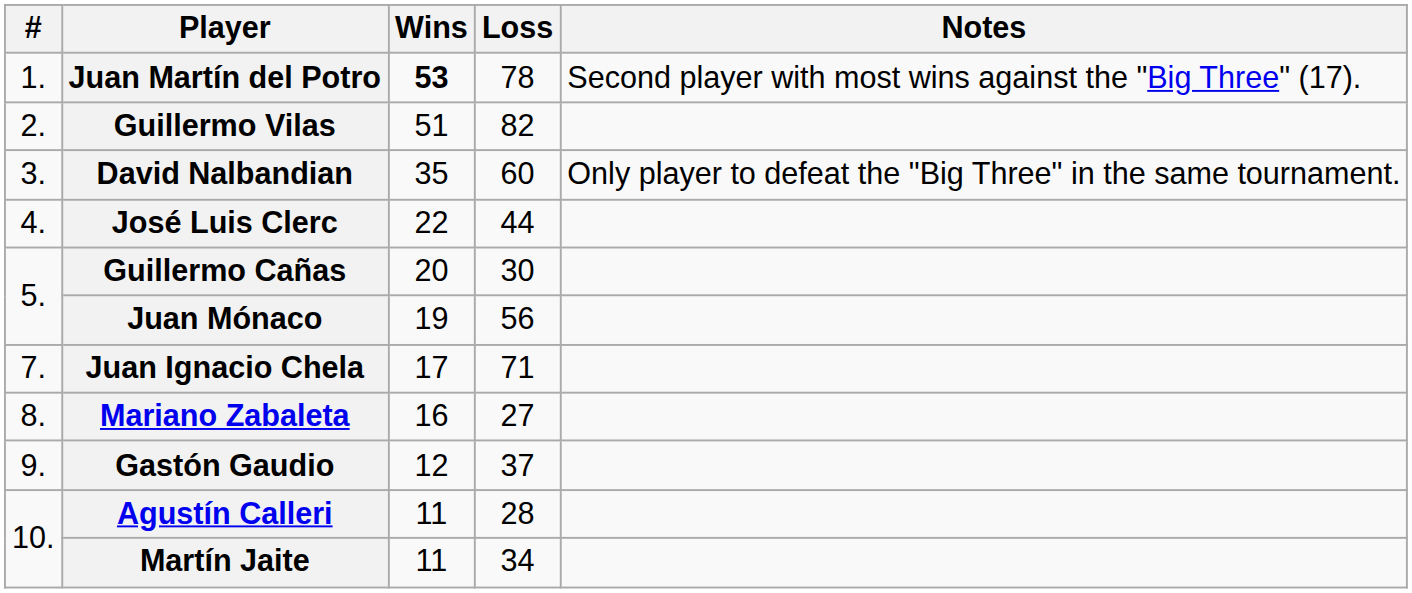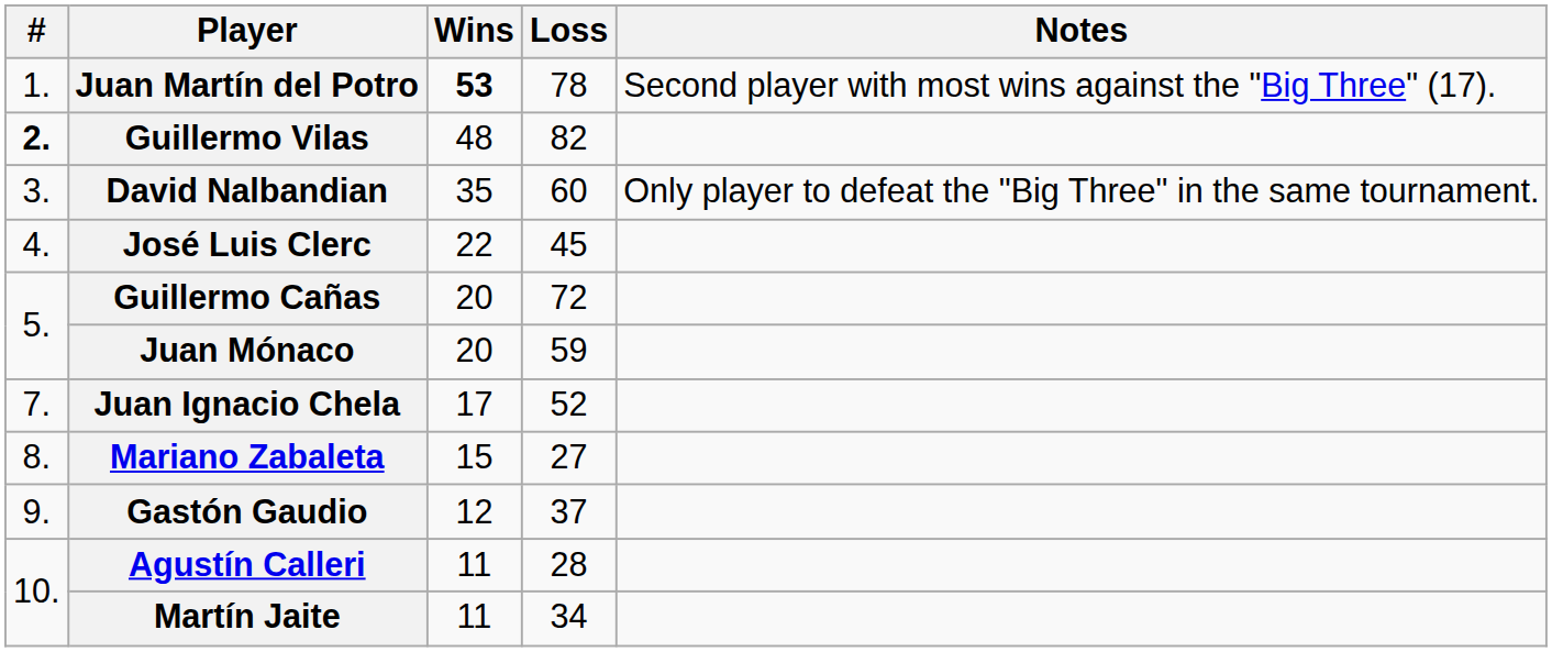Guillermo Vilas | #: normal -> bold
Guillermo Vilas | Wins: 51 -> 48
José Luis Clerc | Loss: 44 -> 45
Guillermo Cañas | Loss: 30 -> 72
Juan Mónaco | Wins: 19 -> 20
Juan Mónaco | Loss: 56 -> 59
Juan Ignacio Chela | Loss: 71 -> 52
Mariano Zabaleta | Wins: 16 -> 15
